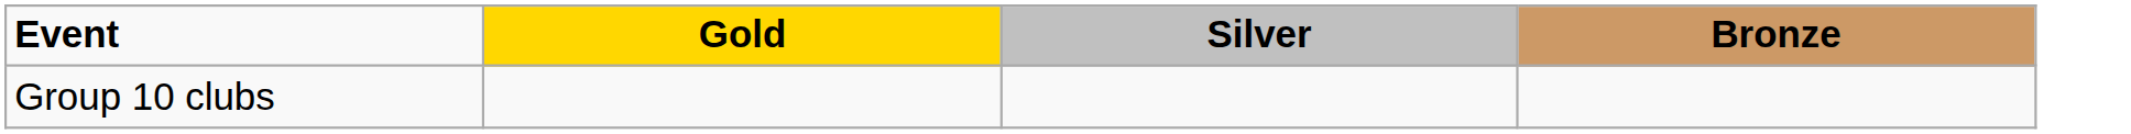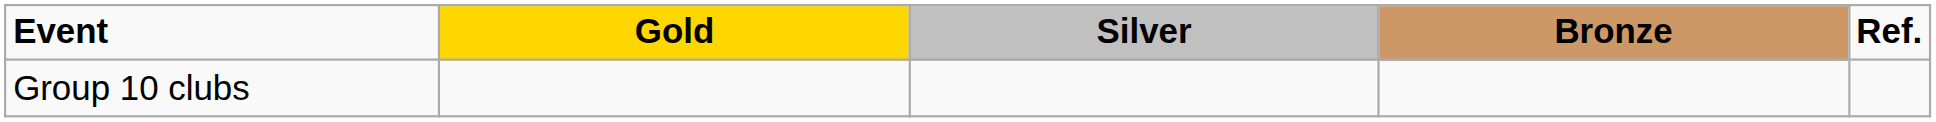+ column: Ref.
